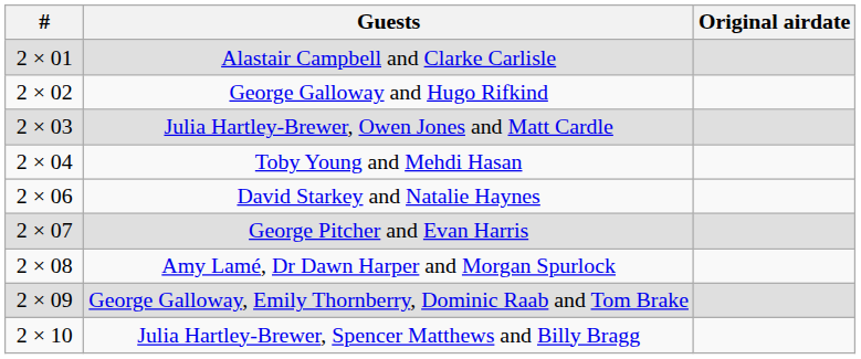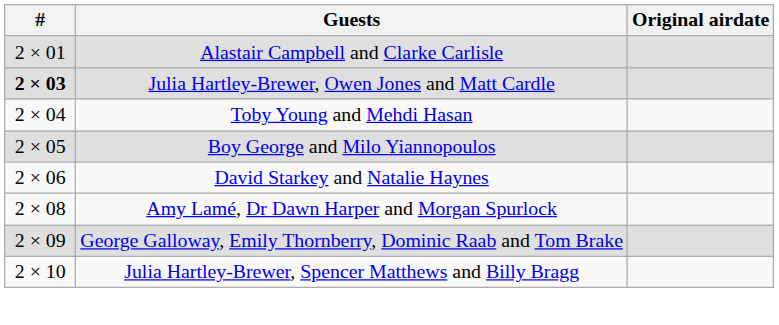- row: 2 × 02 | George Galloway and Hugo Rifkind
Julia Hartley-Brewer, Owen Jones and Matt Cardle | #: normal -> bold
+ row: 2 × 05 | Boy George and Milo Yiannopoulos
- row: 2 × 07 | George Pitcher and Evan Harris
